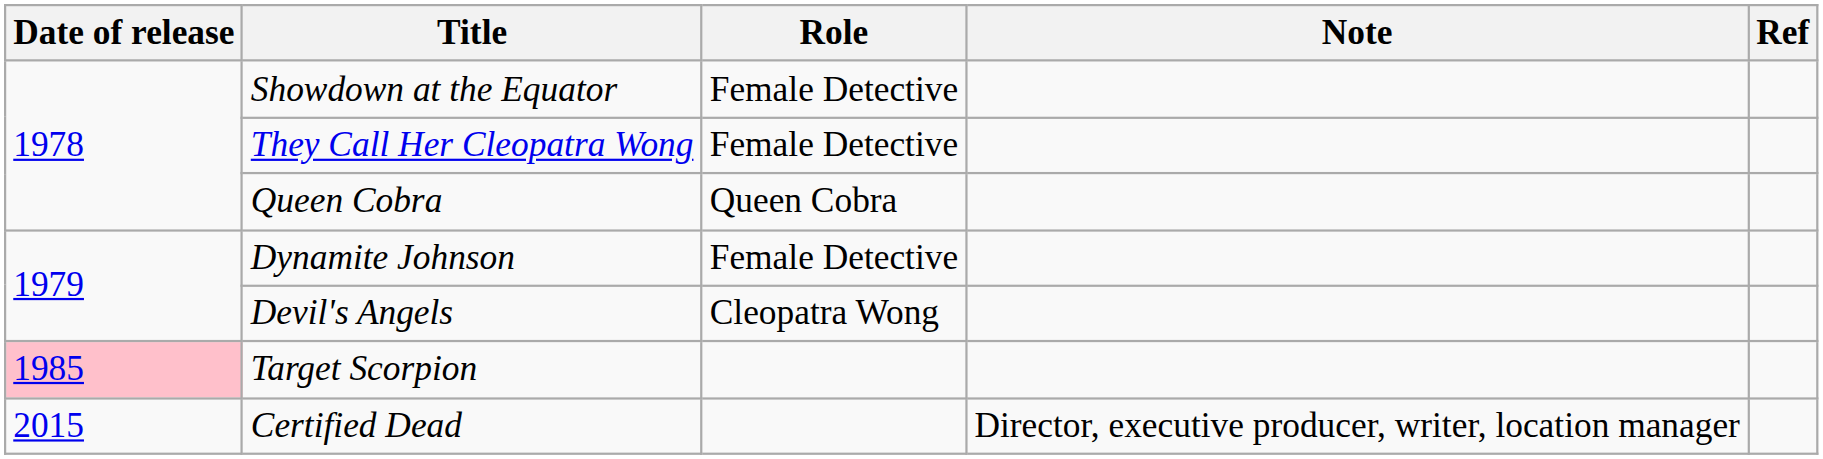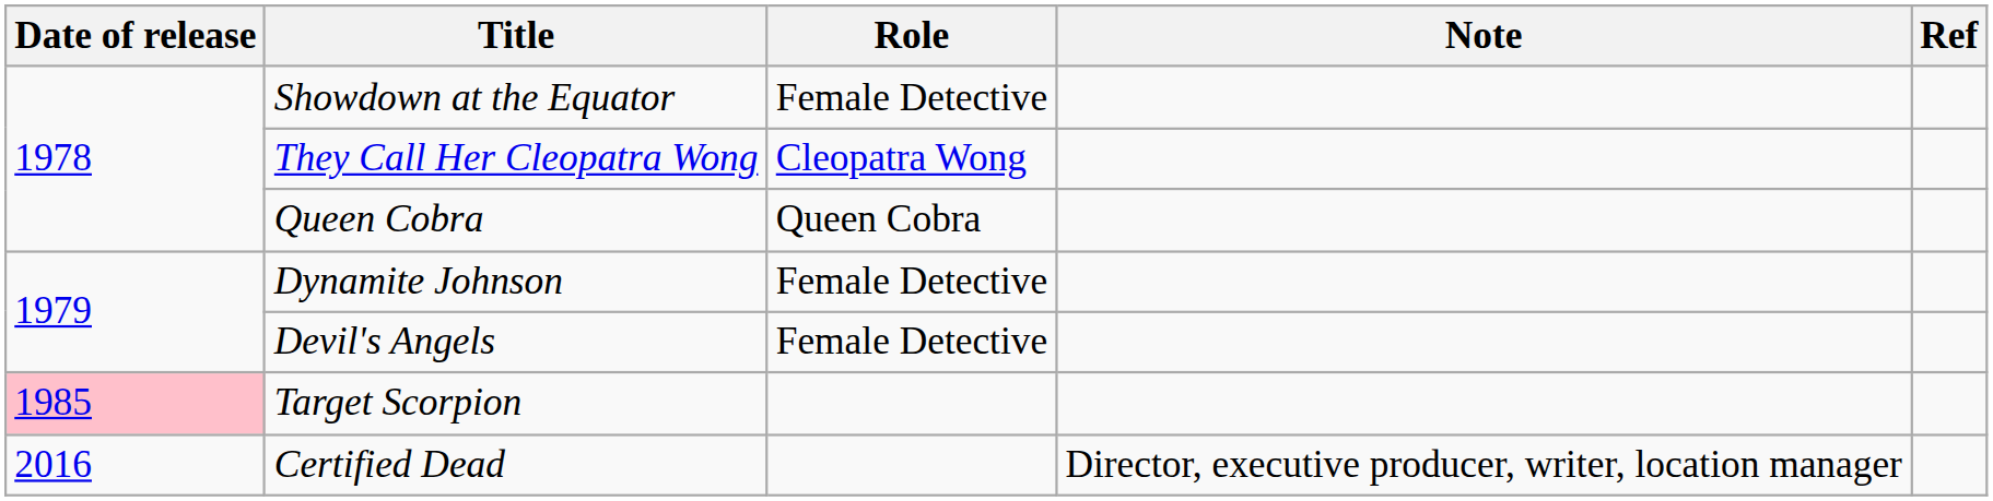They Call Her Cleopatra Wong | Role: Female Detective -> Cleopatra Wong
Devil's Angels | Role: Cleopatra Wong -> Female Detective
Certified Dead | Date of release: 2015 -> 2016
